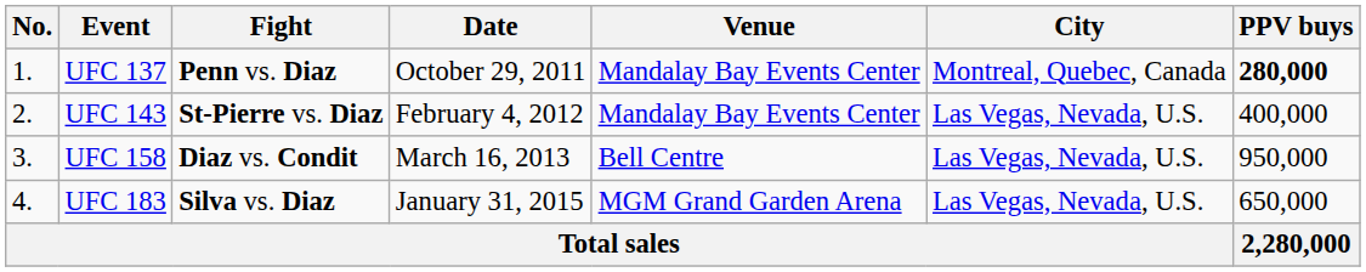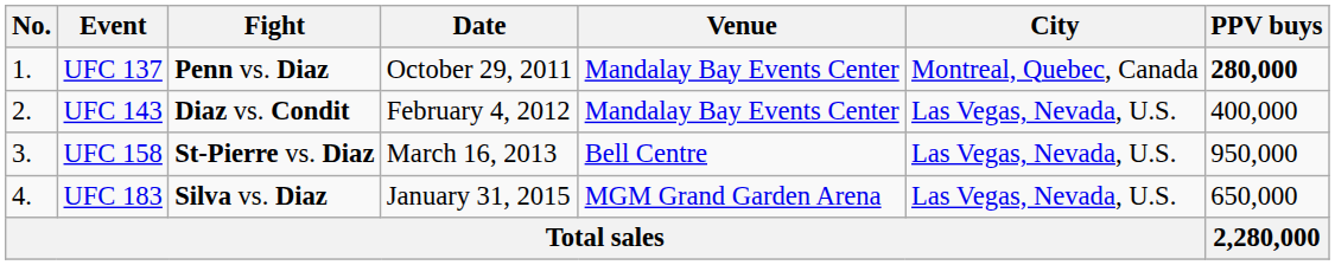UFC 143 | Fight: St-Pierre vs. Diaz -> Diaz vs. Condit
UFC 158 | Fight: Diaz vs. Condit -> St-Pierre vs. Diaz
